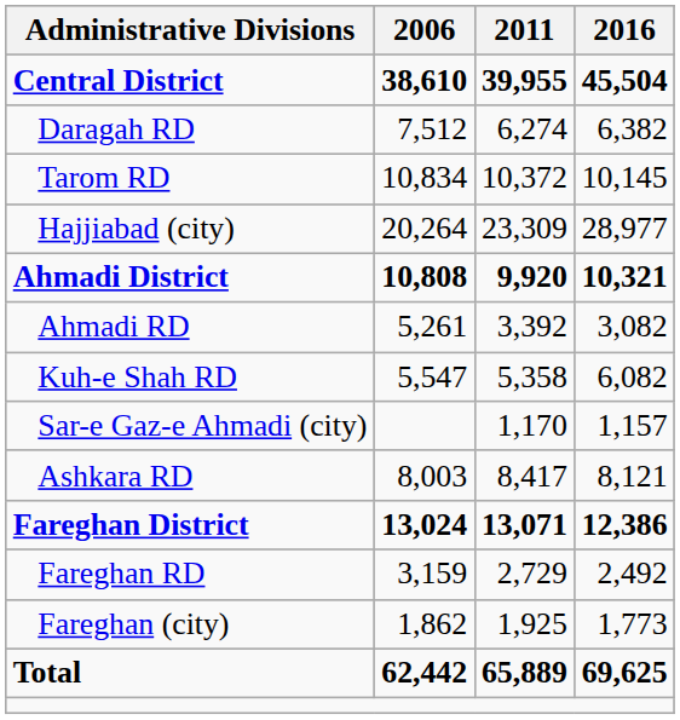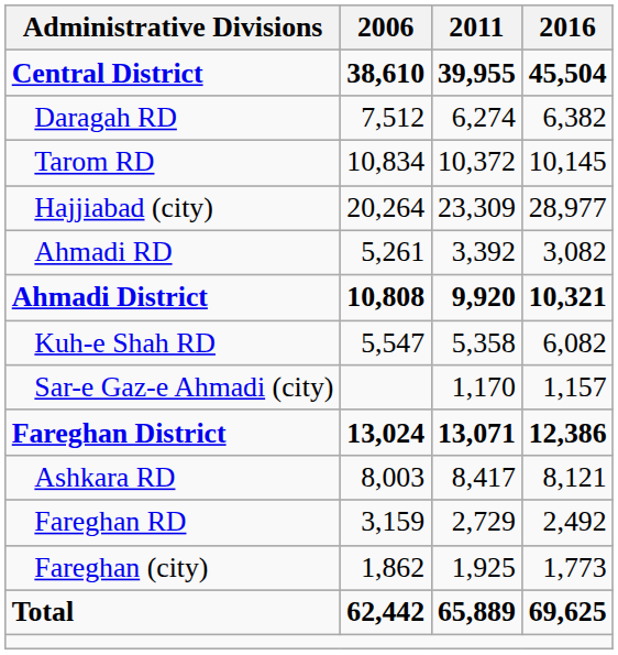rows swapped: Ahmadi District <-> Ahmadi RD
rows swapped: Fareghan District <-> Ashkara RD
